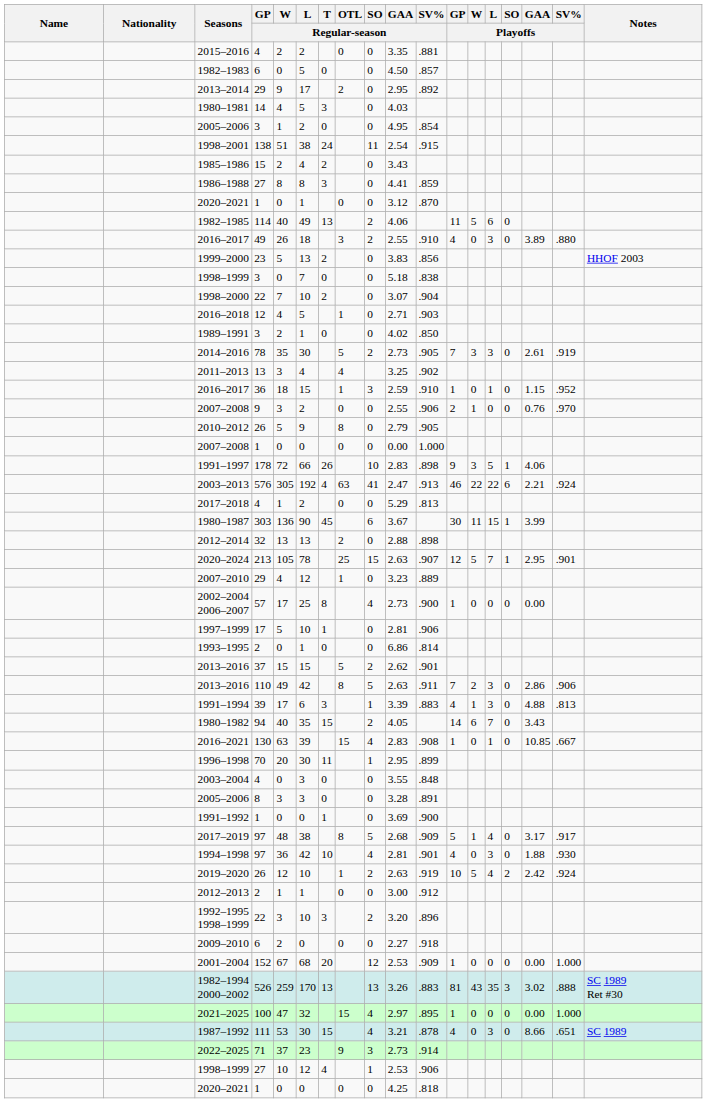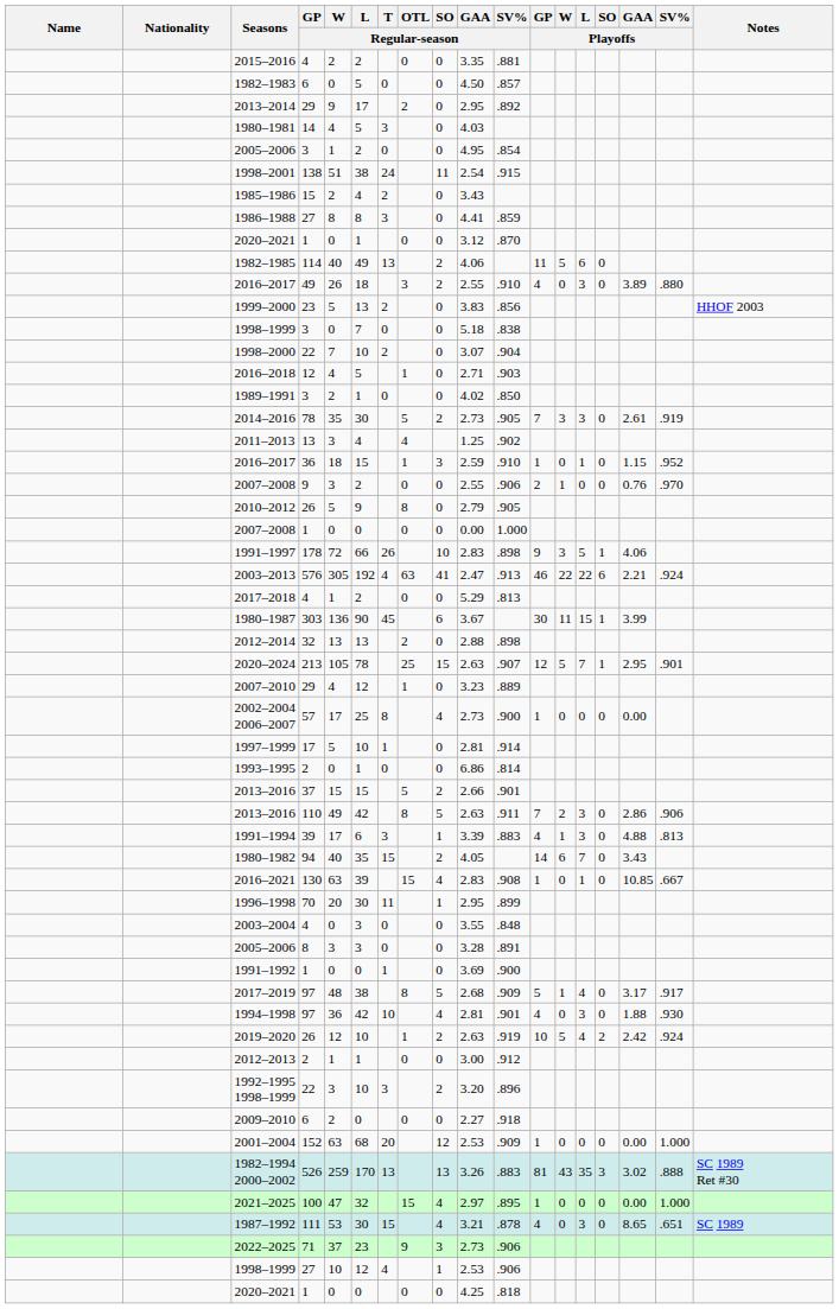2011–2013 | GAA / Regular-season: 3.25 -> 1.25
1997–1999 | SV% / Regular-season: .906 -> .914
2013–2016 / 37 | GAA / Regular-season: 2.62 -> 2.66
2001–2004 | W / Regular-season: 67 -> 63
1987–1992 | GAA / Playoffs: 8.66 -> 8.65
2022–2025 | SV% / Regular-season: .914 -> .906
